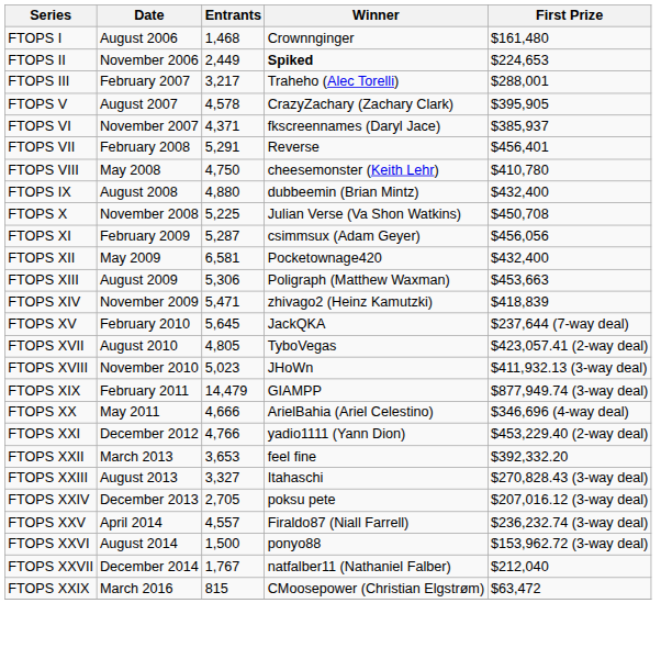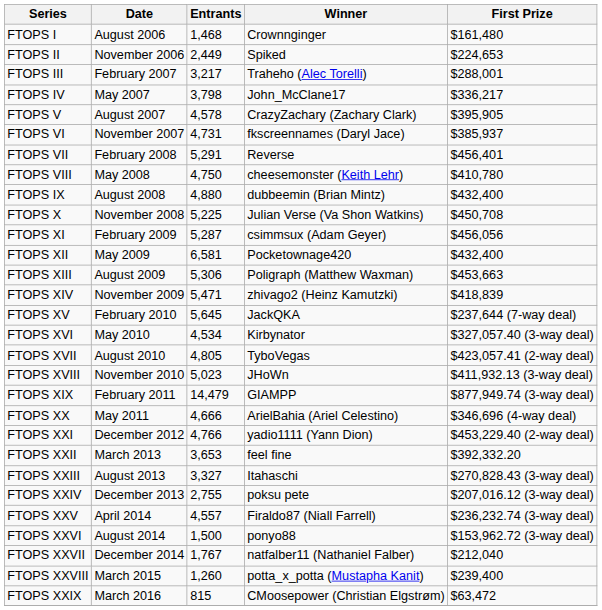FTOPS II | Winner: bold -> normal
+ row: FTOPS IV | May 2007 | 3,798 | John_McClane17 | $336,217
FTOPS VI | Entrants: 4,371 -> 4,731
+ row: FTOPS XVI | May 2010 | 4,534 | Kirbynator | $327,057.40 (3-way deal)
FTOPS XXIV | Entrants: 2,705 -> 2,755
+ row: FTOPS XXVIII | March 2015 | 1,260 | potta_x_potta (Mustapha Kanit) | $239,400
